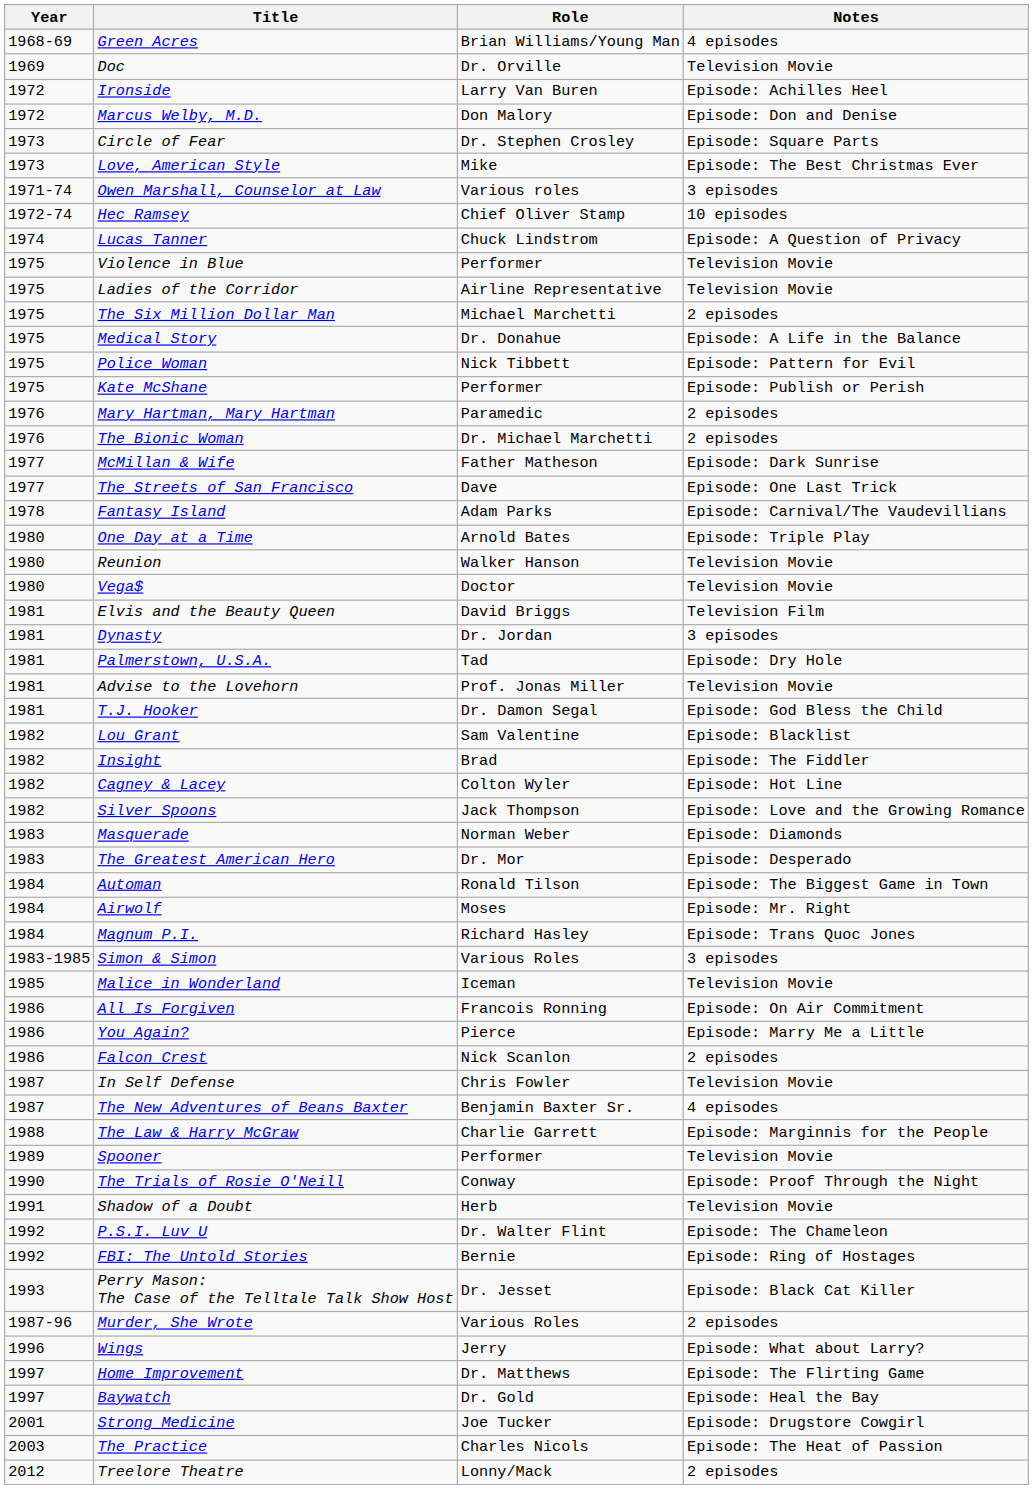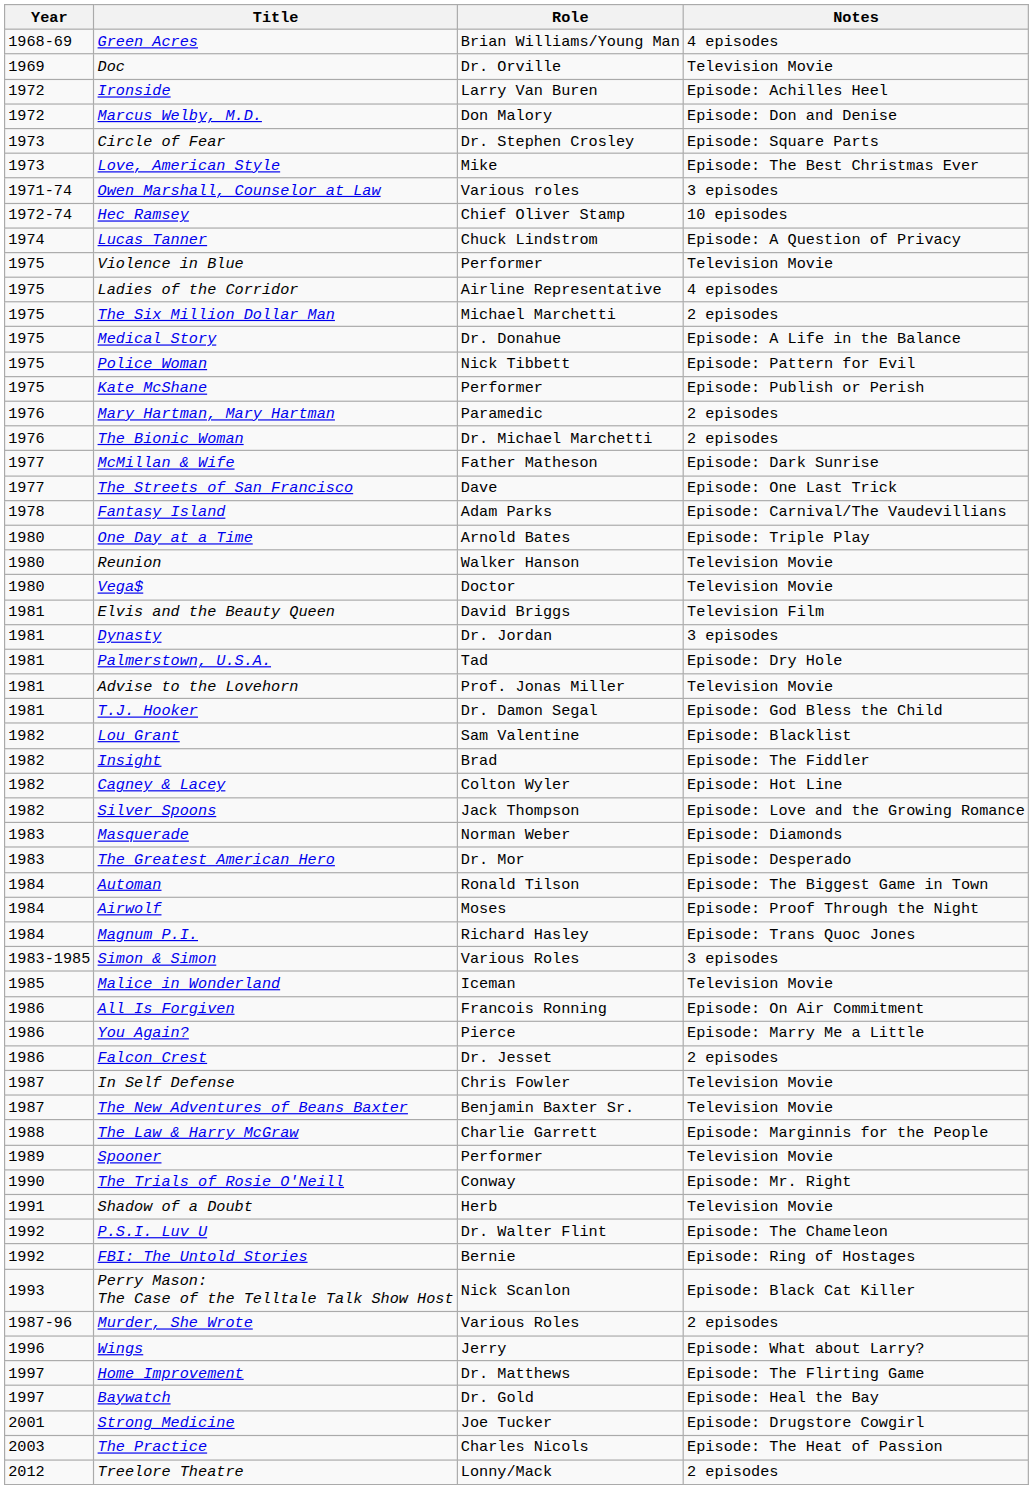Ladies of the Corridor | Notes: Television Movie -> 4 episodes
Airwolf | Notes: Episode: Mr. Right -> Episode: Proof Through the Night
Falcon Crest | Role: Nick Scanlon -> Dr. Jesset
The New Adventures of Beans Baxter | Notes: 4 episodes -> Television Movie
The Trials of Rosie O'Neill | Notes: Episode: Proof Through the Night -> Episode: Mr. Right
Perry Mason: The Case of the Telltale Talk Show Host | Role: Dr. Jesset -> Nick Scanlon
